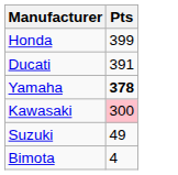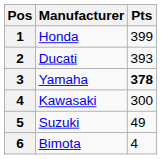+ column: Pos | 1 | 2 | 3 | 4 | 5 | 6
Ducati | Pts: 391 -> 393
Kawasaki | Pts: pink background -> no background
